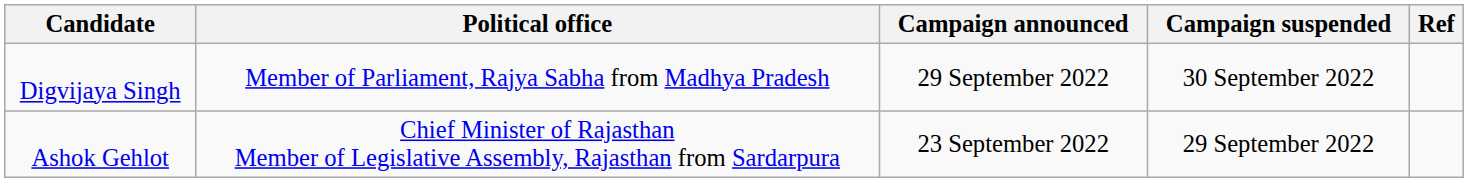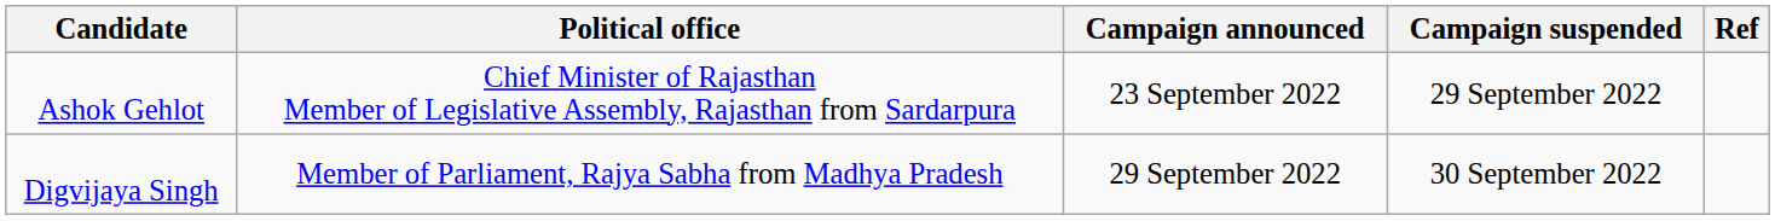rows swapped: Ashok Gehlot <-> Digvijaya Singh
